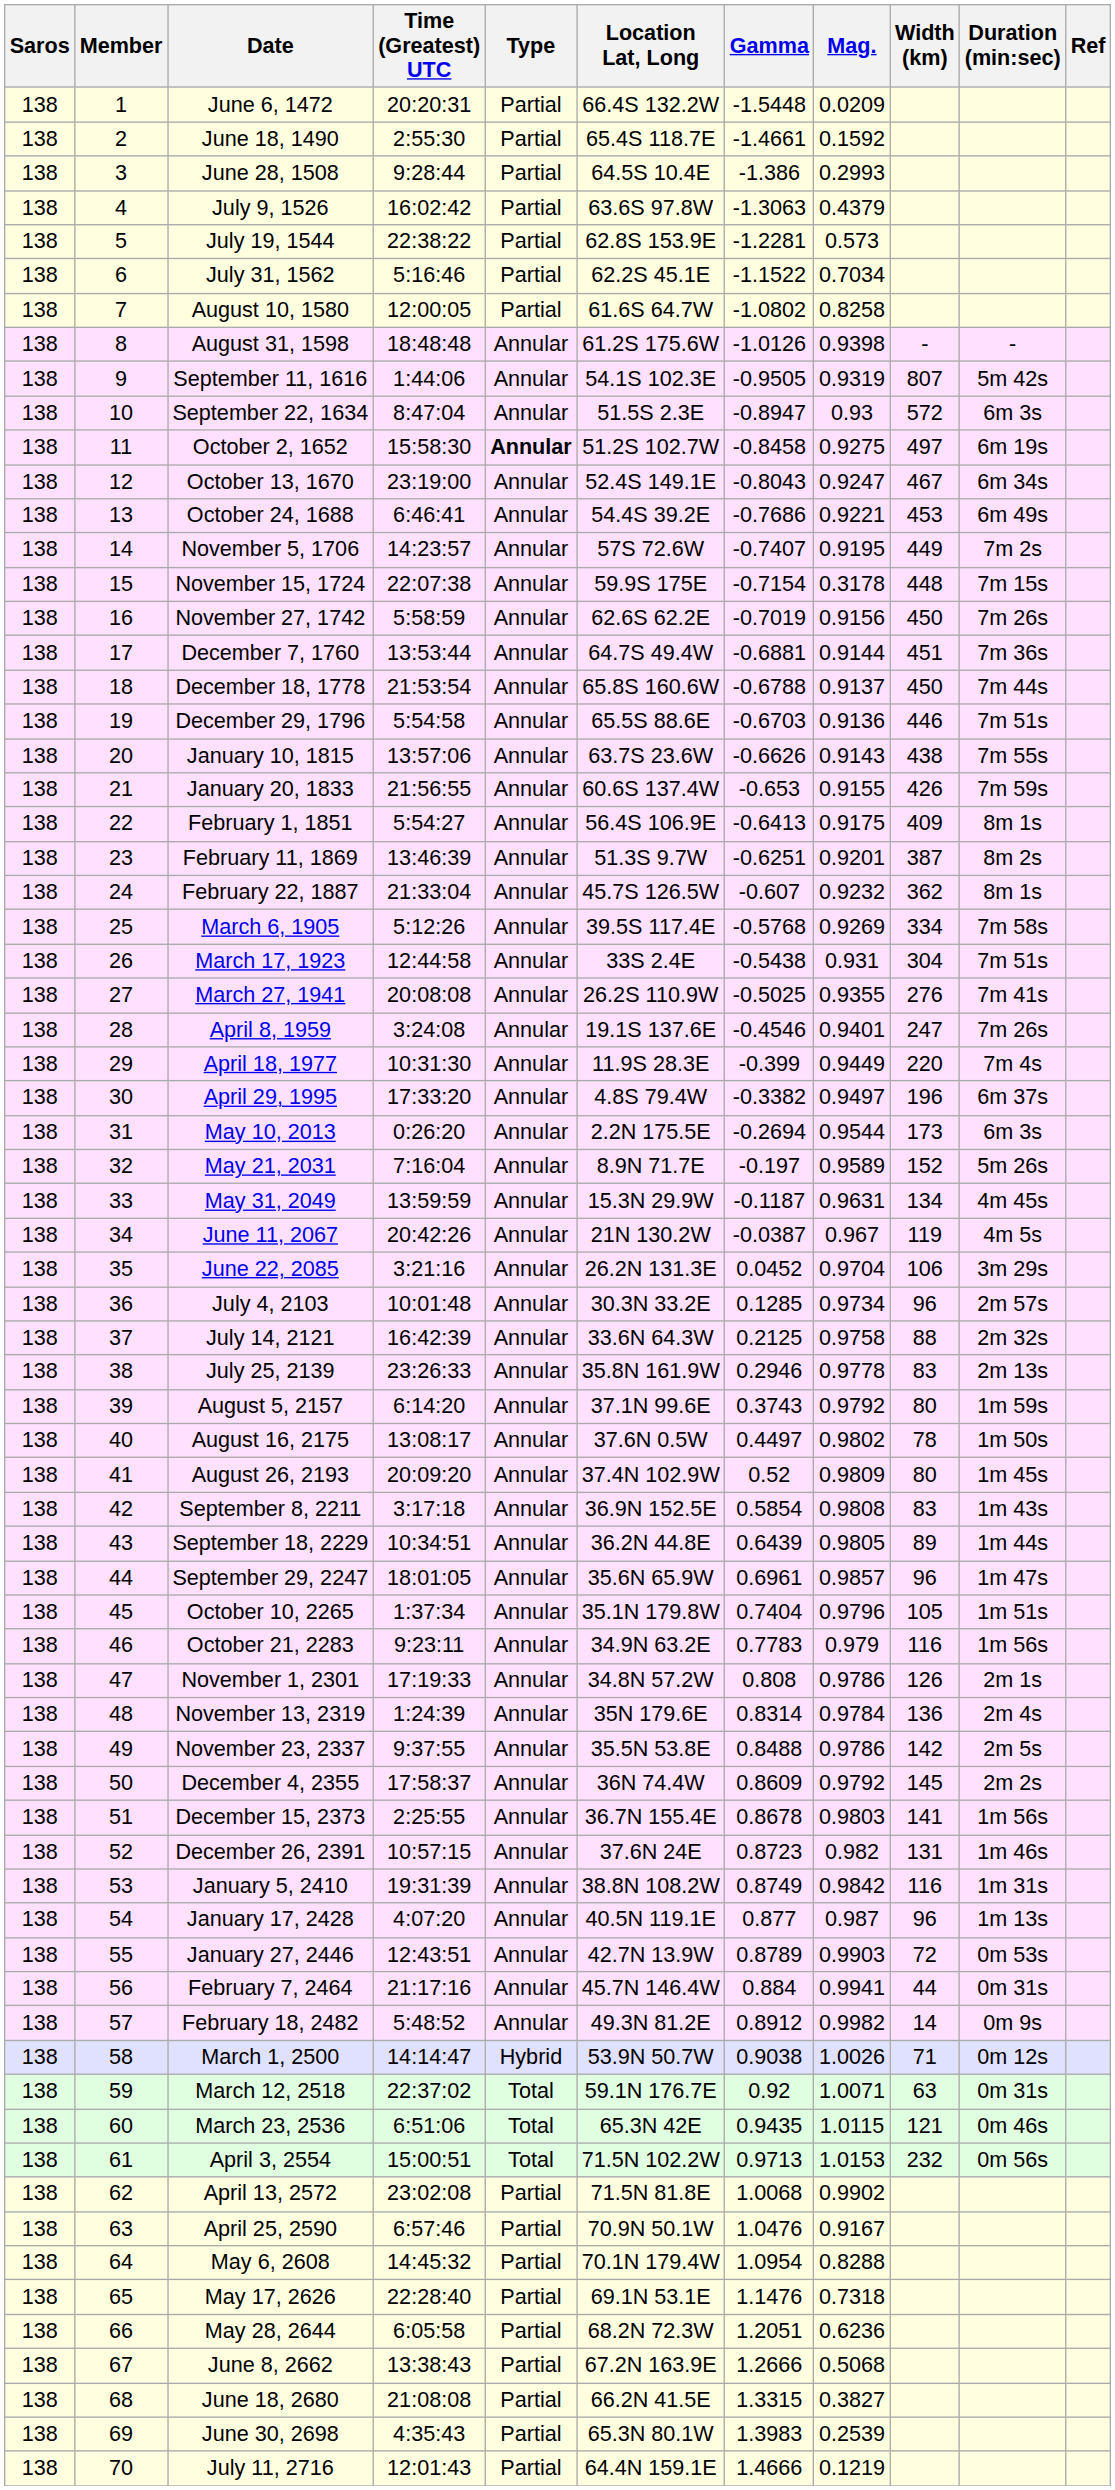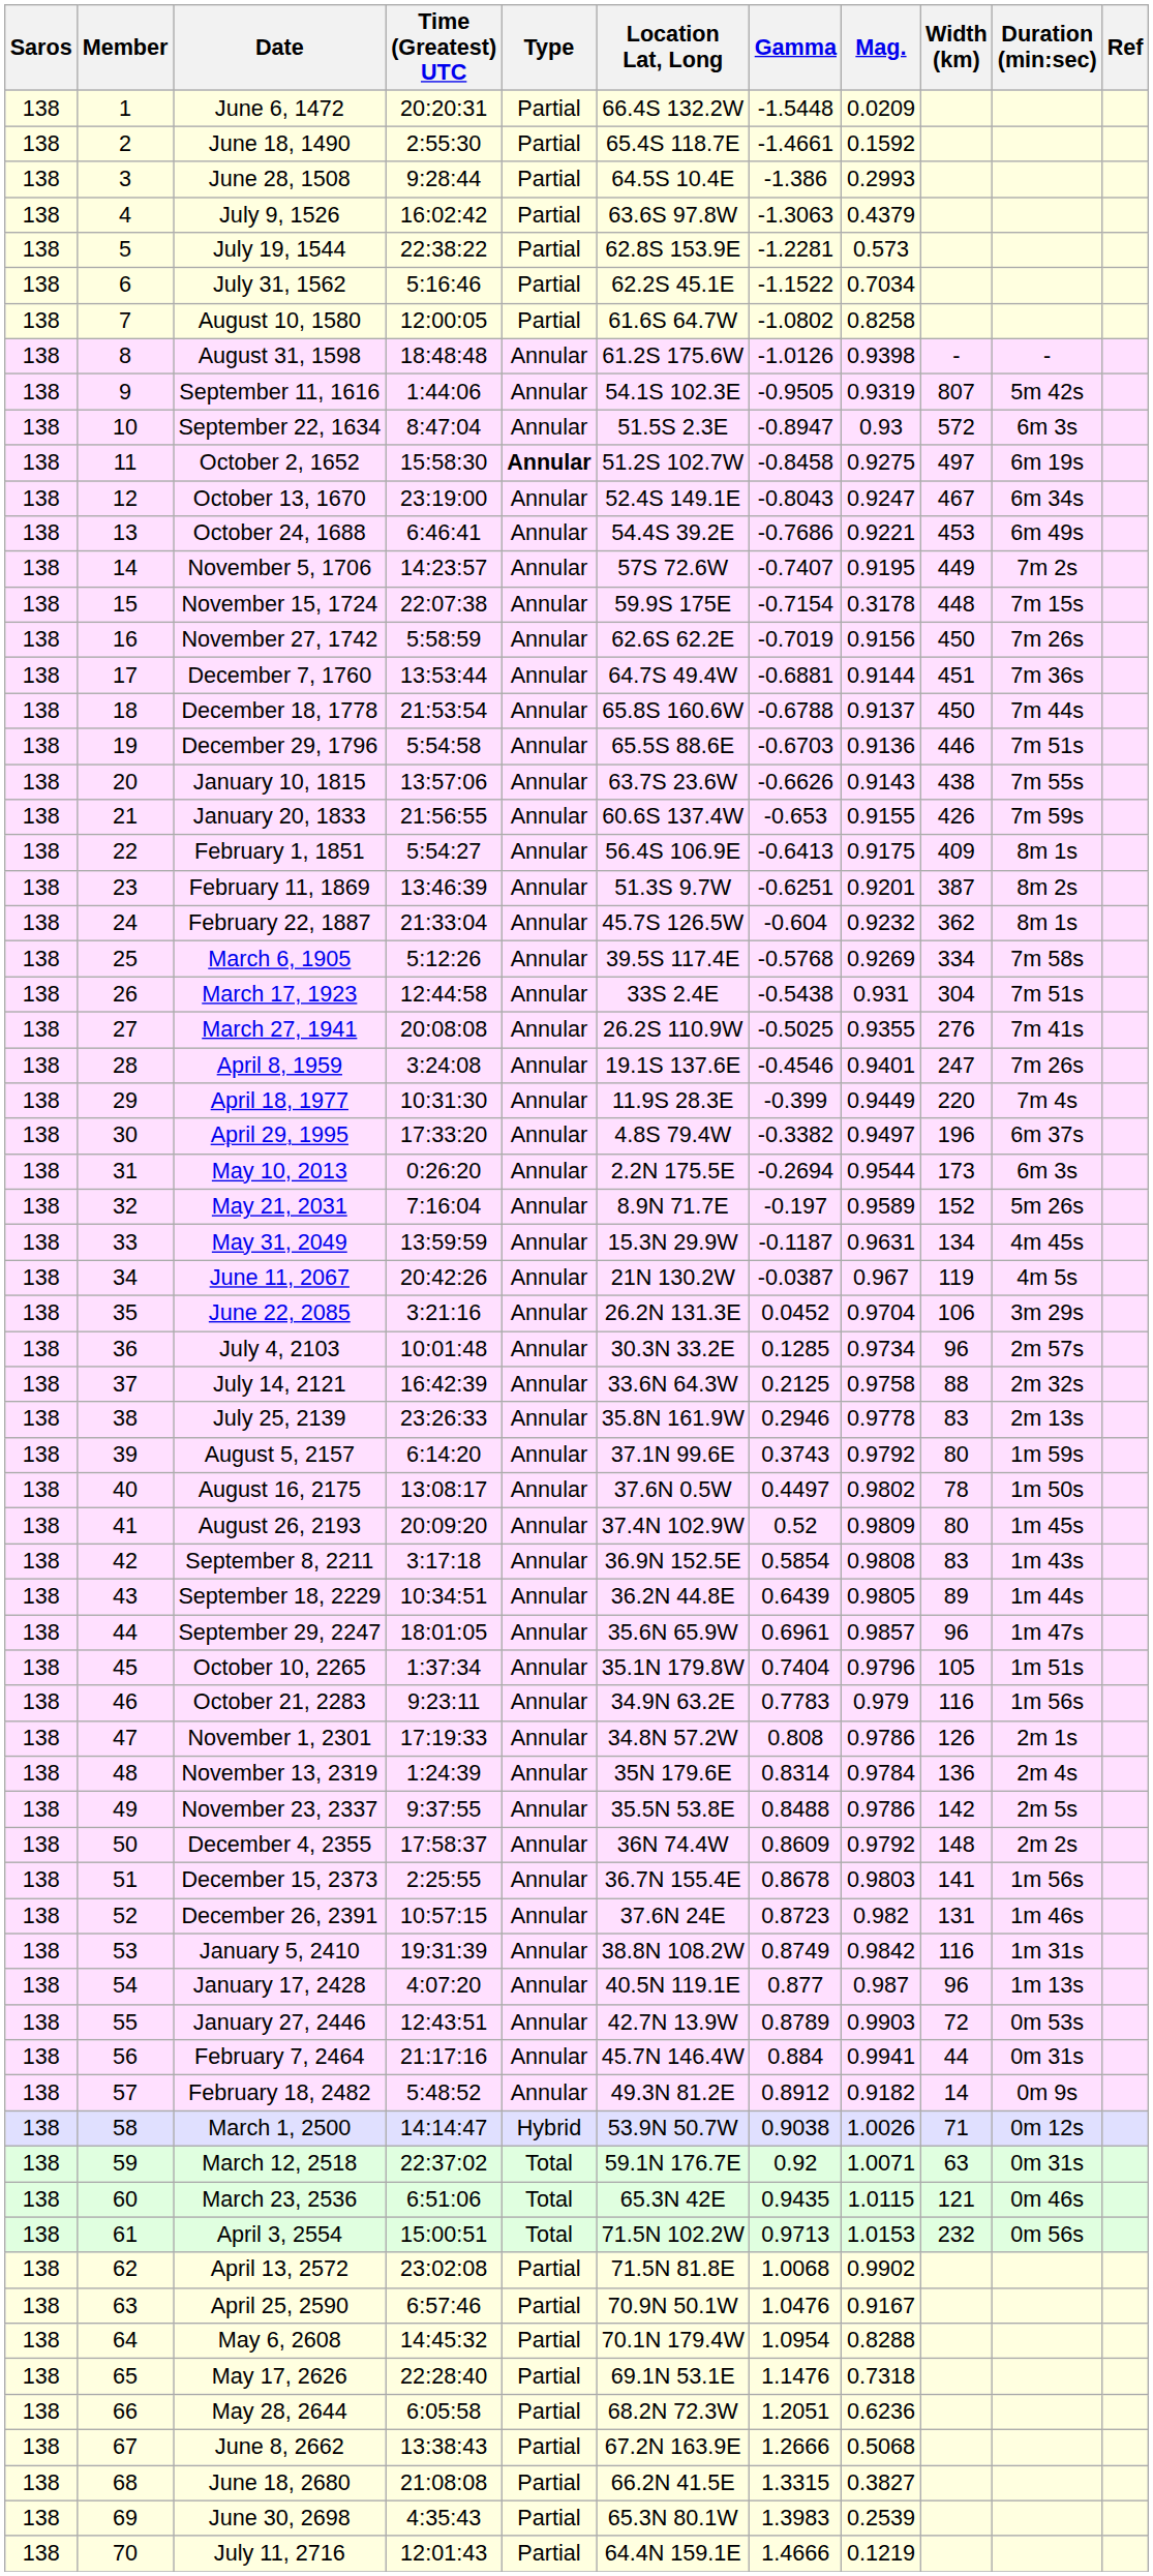February 22, 1887 | Gamma: -0.607 -> -0.604
December 4, 2355 | Width (km): 145 -> 148
February 18, 2482 | Mag.: 0.9982 -> 0.9182
